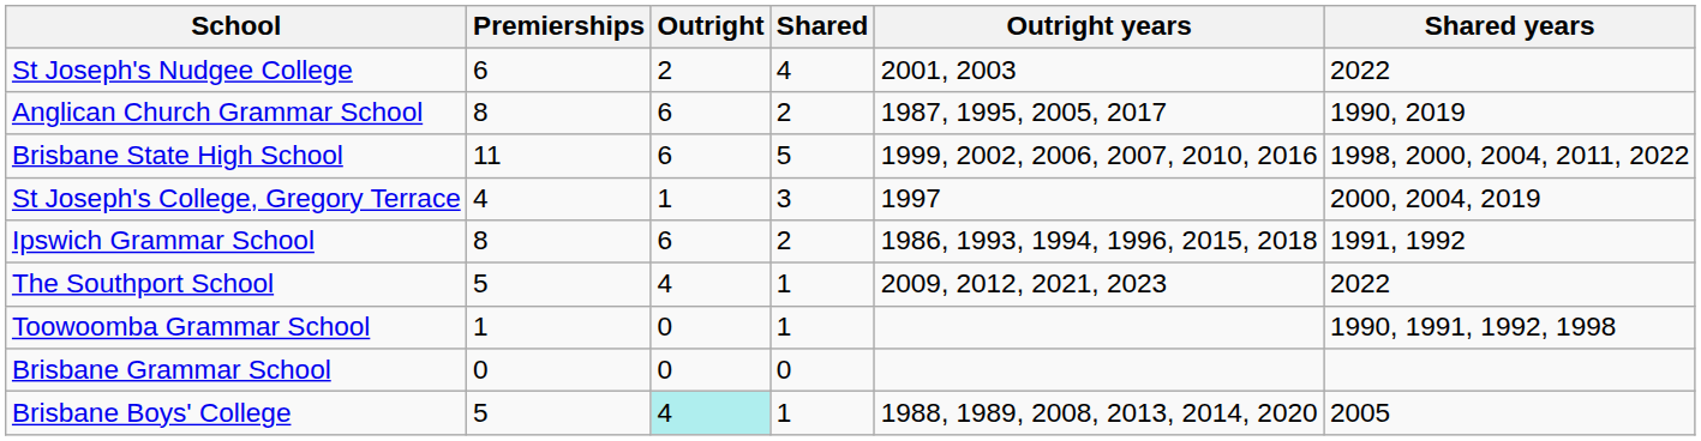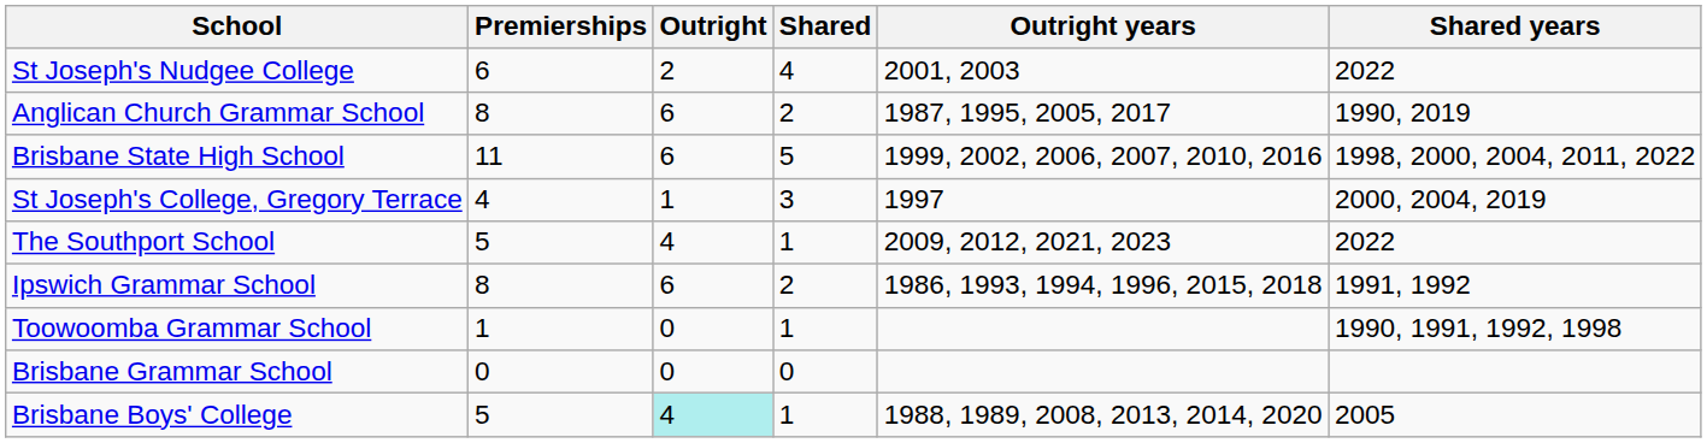rows swapped: The Southport School <-> Ipswich Grammar School
